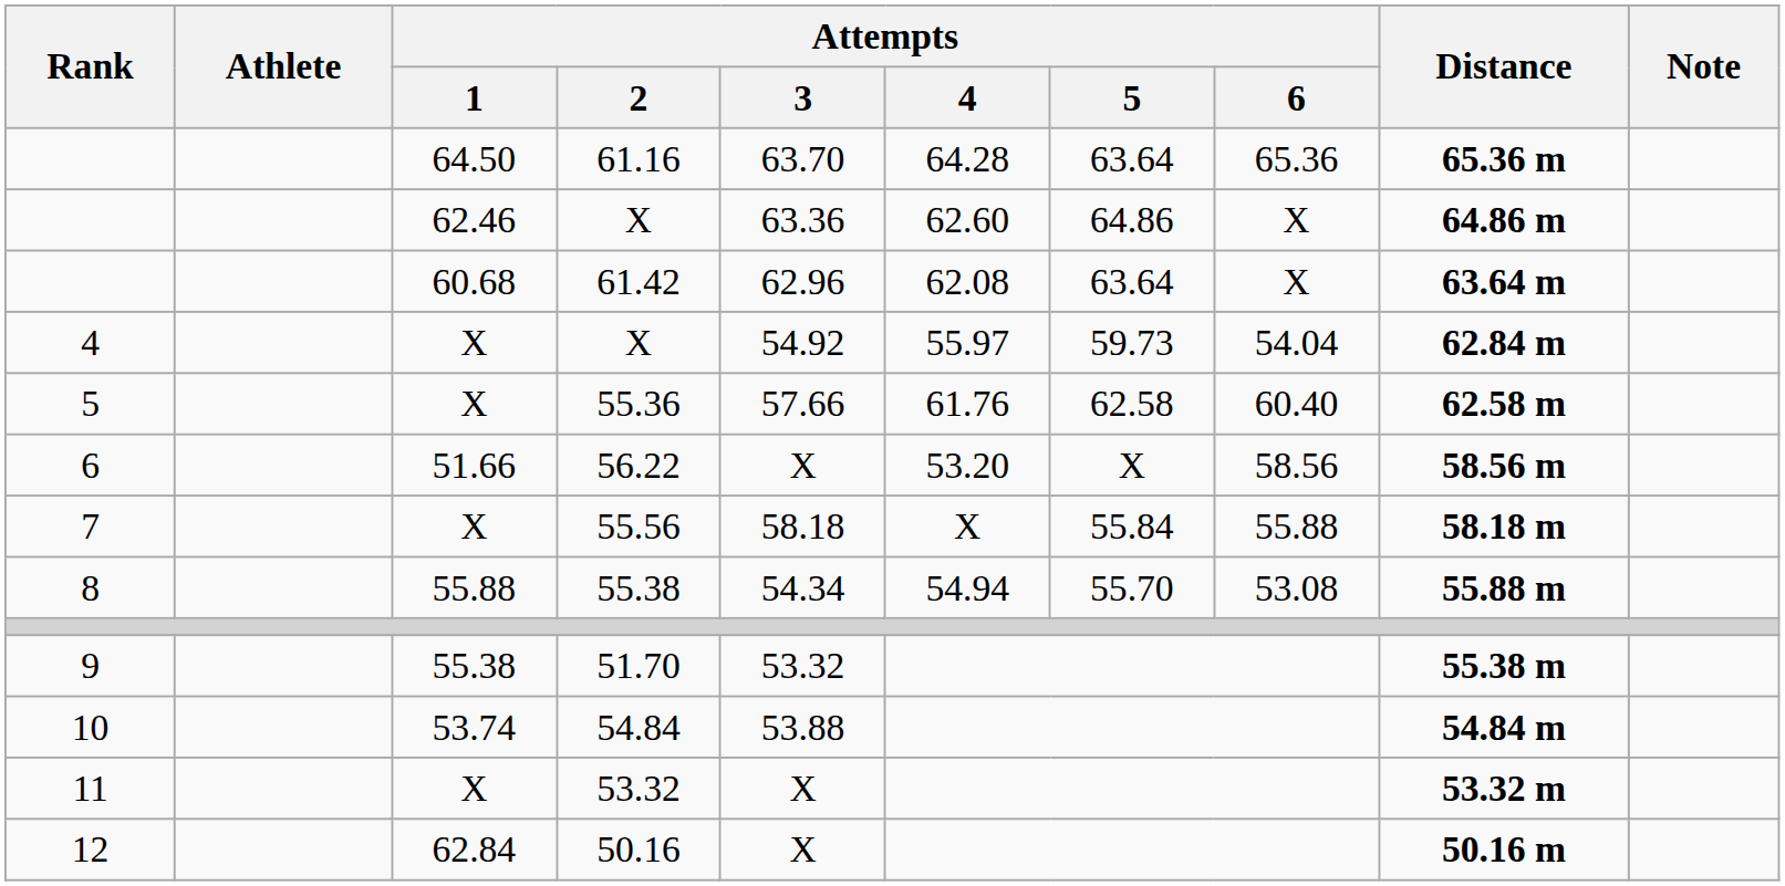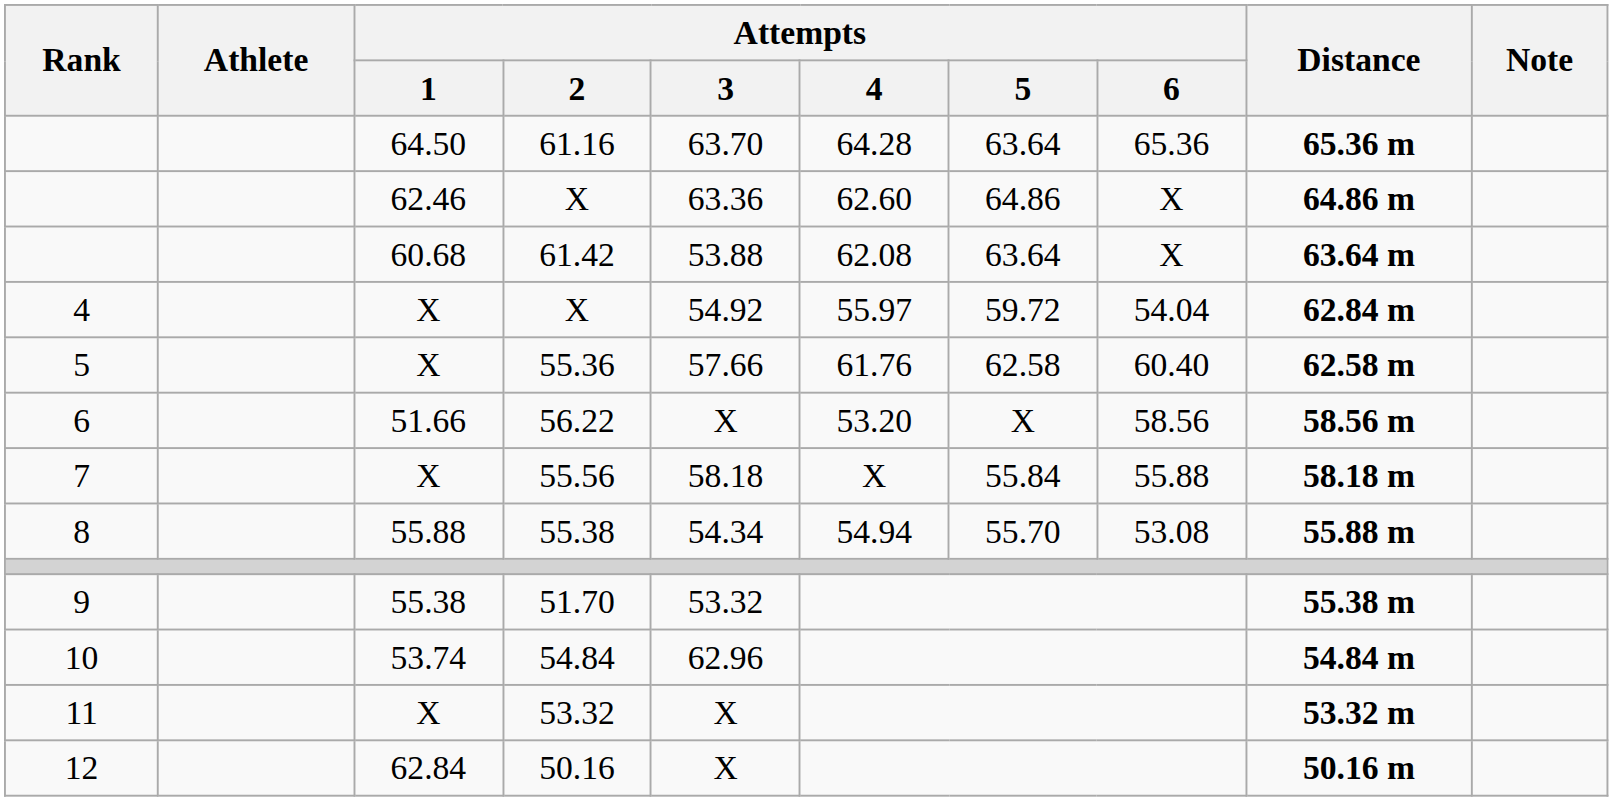61.42 | Attempts / 3: 62.96 -> 53.88
4 / X | Attempts / 5: 59.73 -> 59.72
54.84 | Attempts / 3: 53.88 -> 62.96
